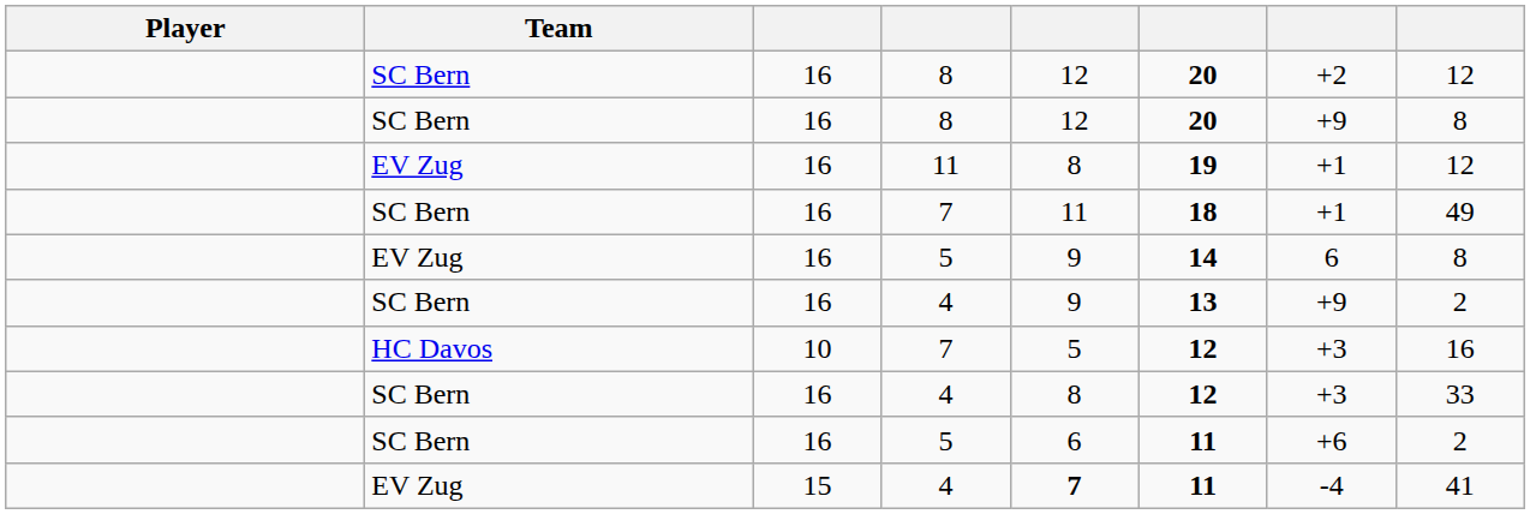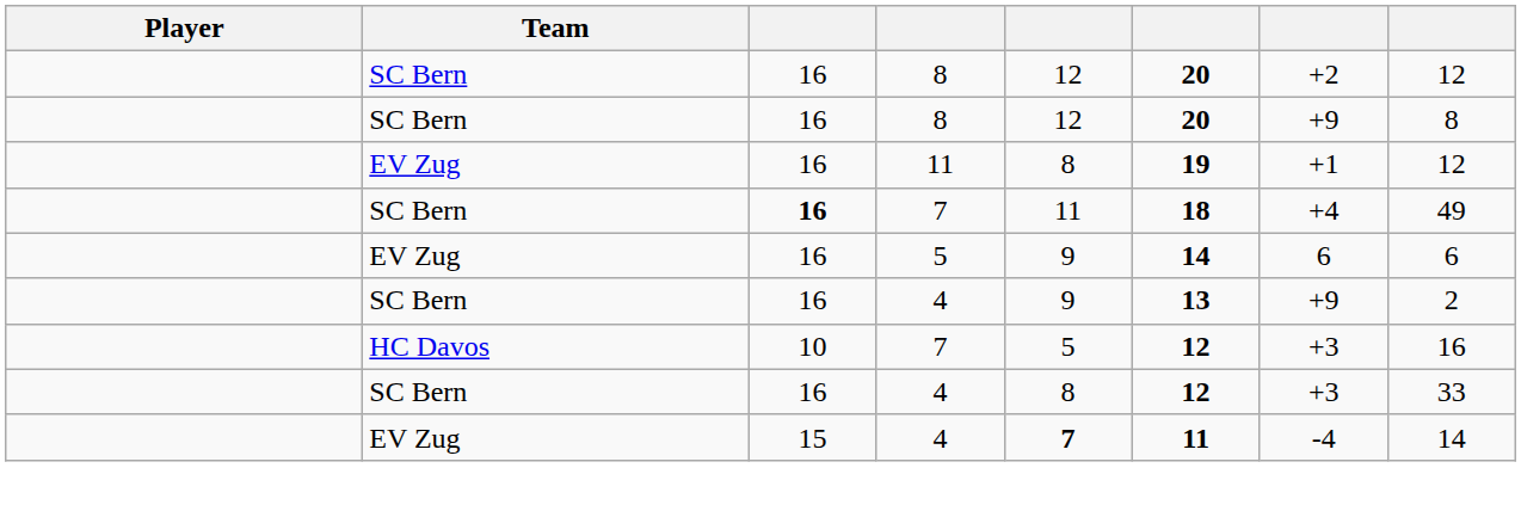SC Bern / 7 | column 3: normal -> bold
SC Bern / 7 | column 7: +1 -> +4
EV Zug / 5 | column 8: 8 -> 6
- row: SC Bern | 16 | 5 | 6 | 11 | +6 | 2
EV Zug / 4 | column 8: 41 -> 14
